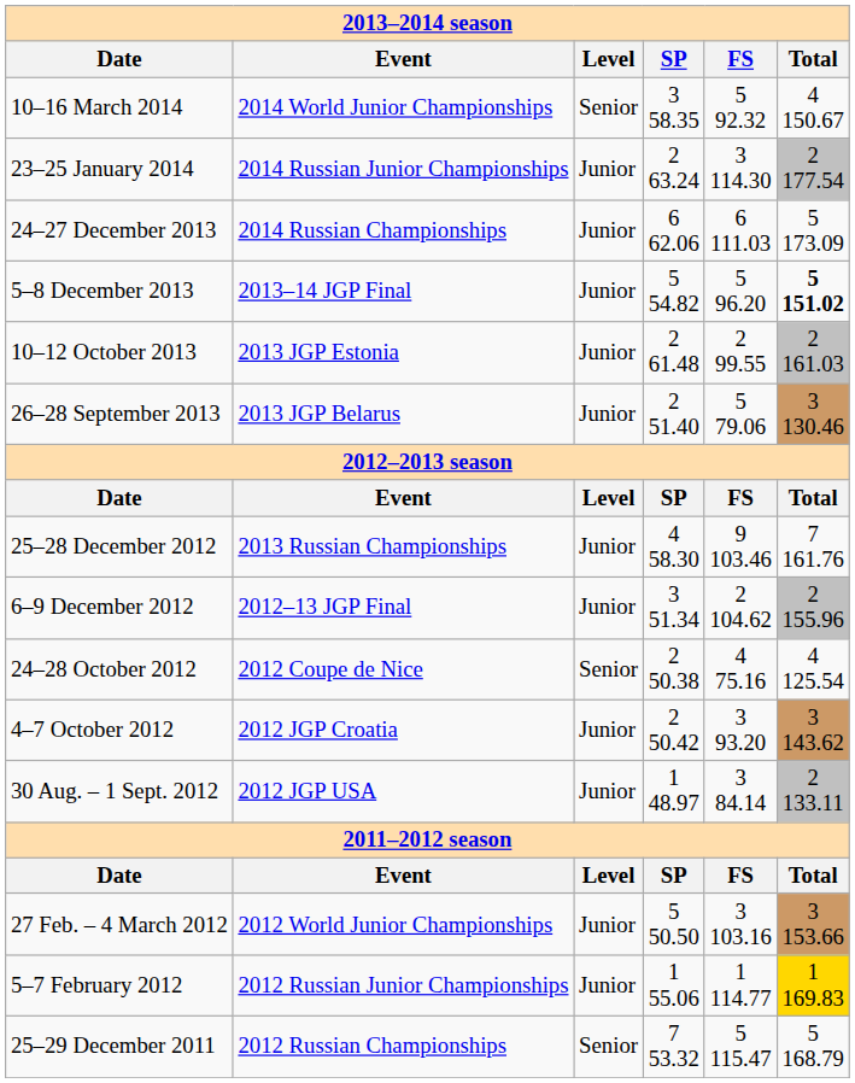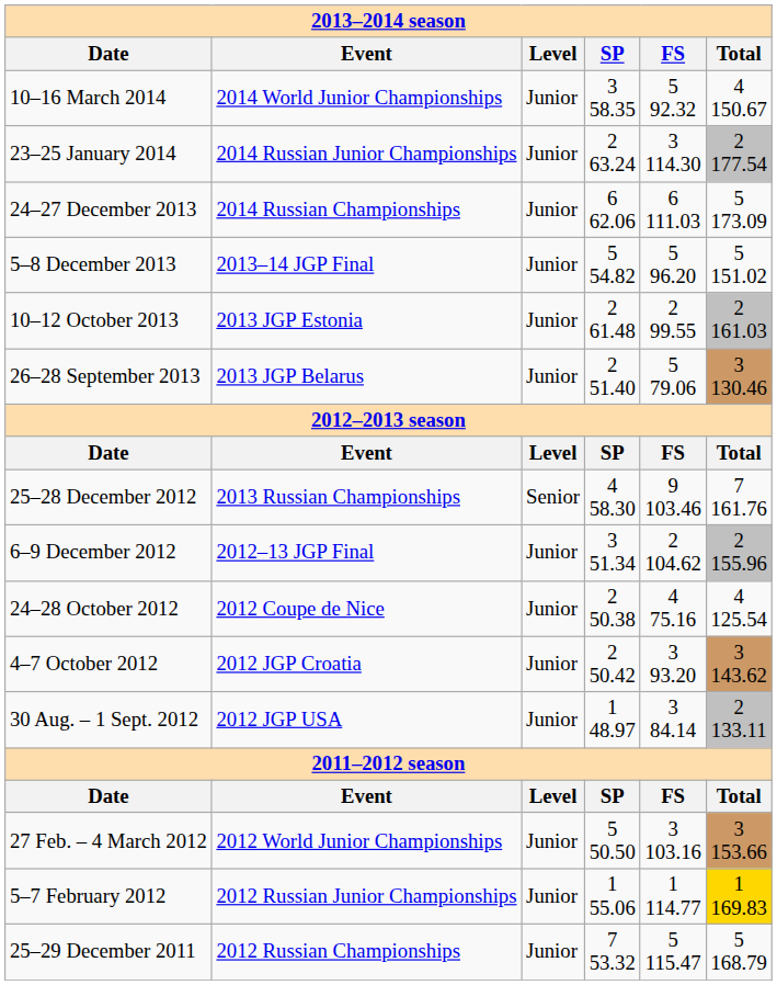10–16 March 2014 | Level: Senior -> Junior
5–8 December 2013 | Total: bold -> normal
25–28 December 2012 | Level: Junior -> Senior
24–28 October 2012 | Level: Senior -> Junior
25–29 December 2011 | Level: Senior -> Junior
